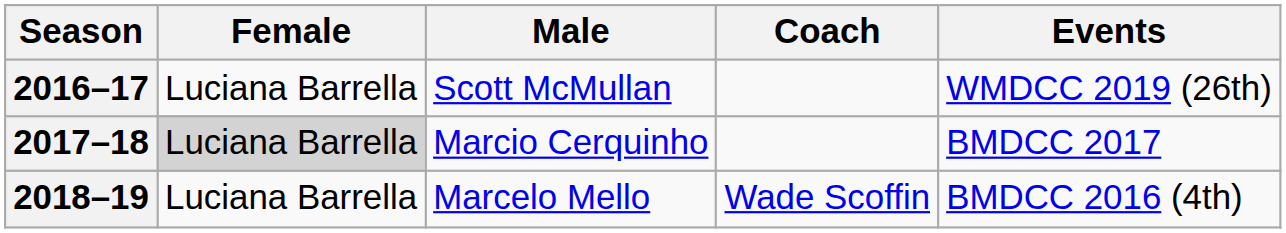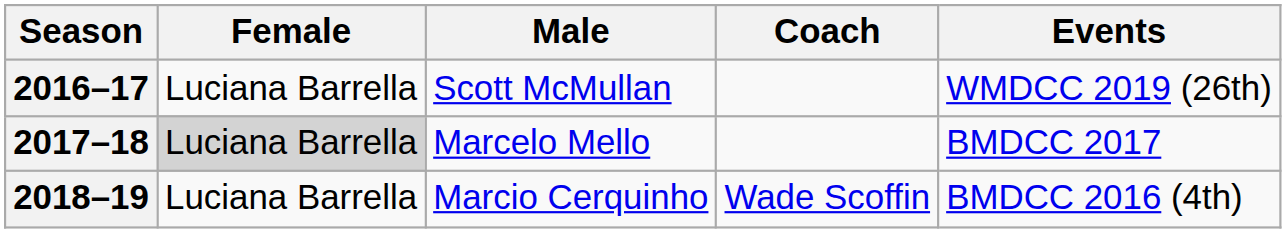2017–18 | Male: Marcio Cerquinho -> Marcelo Mello
2018–19 | Male: Marcelo Mello -> Marcio Cerquinho
